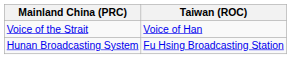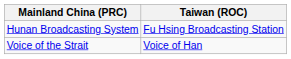rows swapped: Voice of the Strait <-> Hunan Broadcasting System
